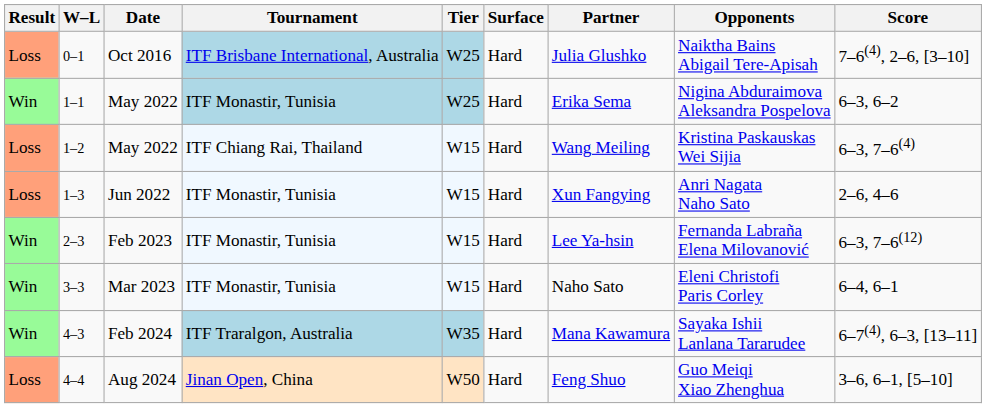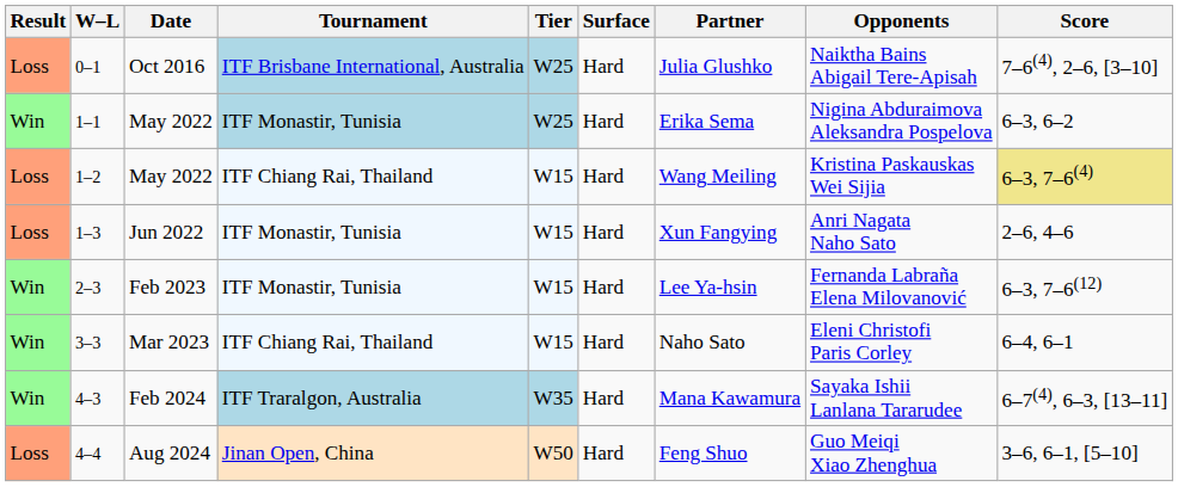1–2 | Score: no background -> khaki background
3–3 | Tournament: ITF Monastir, Tunisia -> ITF Chiang Rai, Thailand
